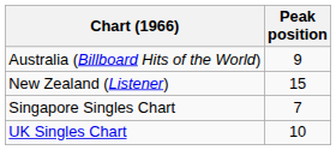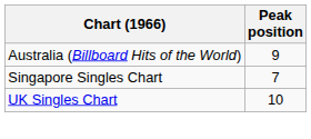- row: New Zealand (Listener) | 15
